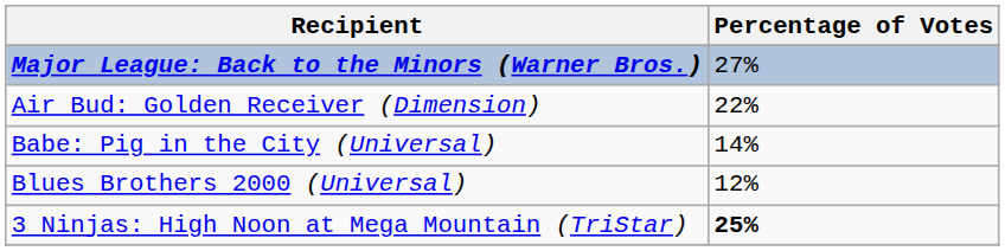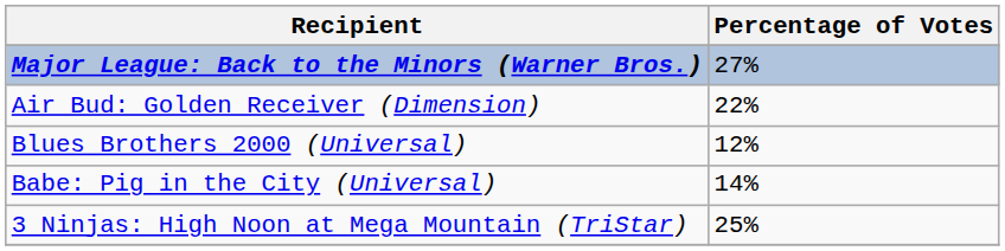rows swapped: Babe: Pig in the City (Universal) <-> Blues Brothers 2000 (Universal)
3 Ninjas: High Noon at Mega Mountain (TriStar) | Percentage of Votes: bold -> normal
